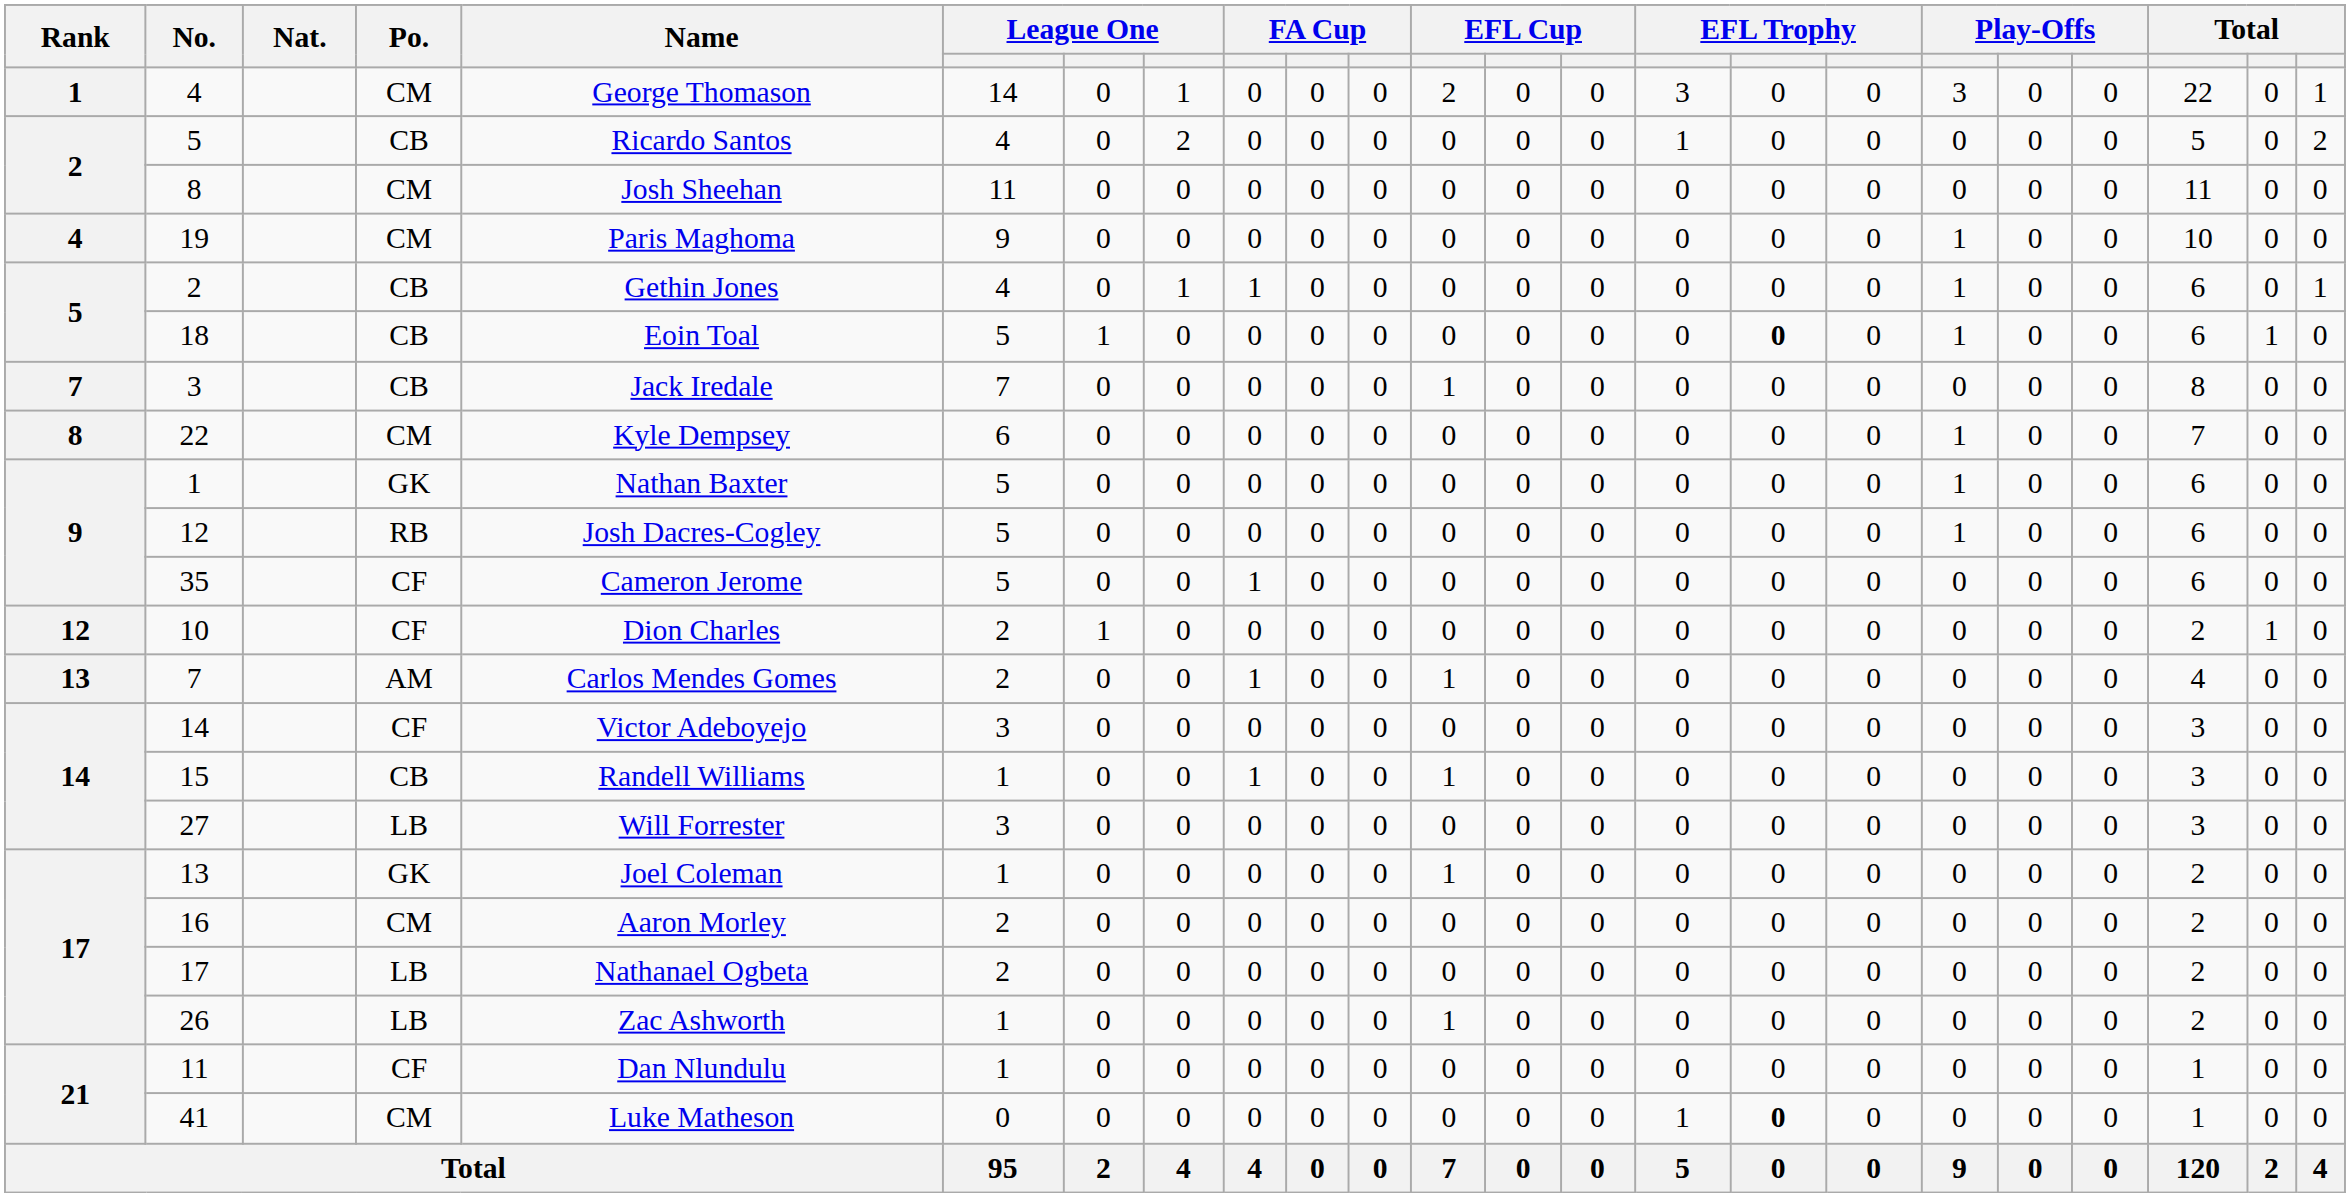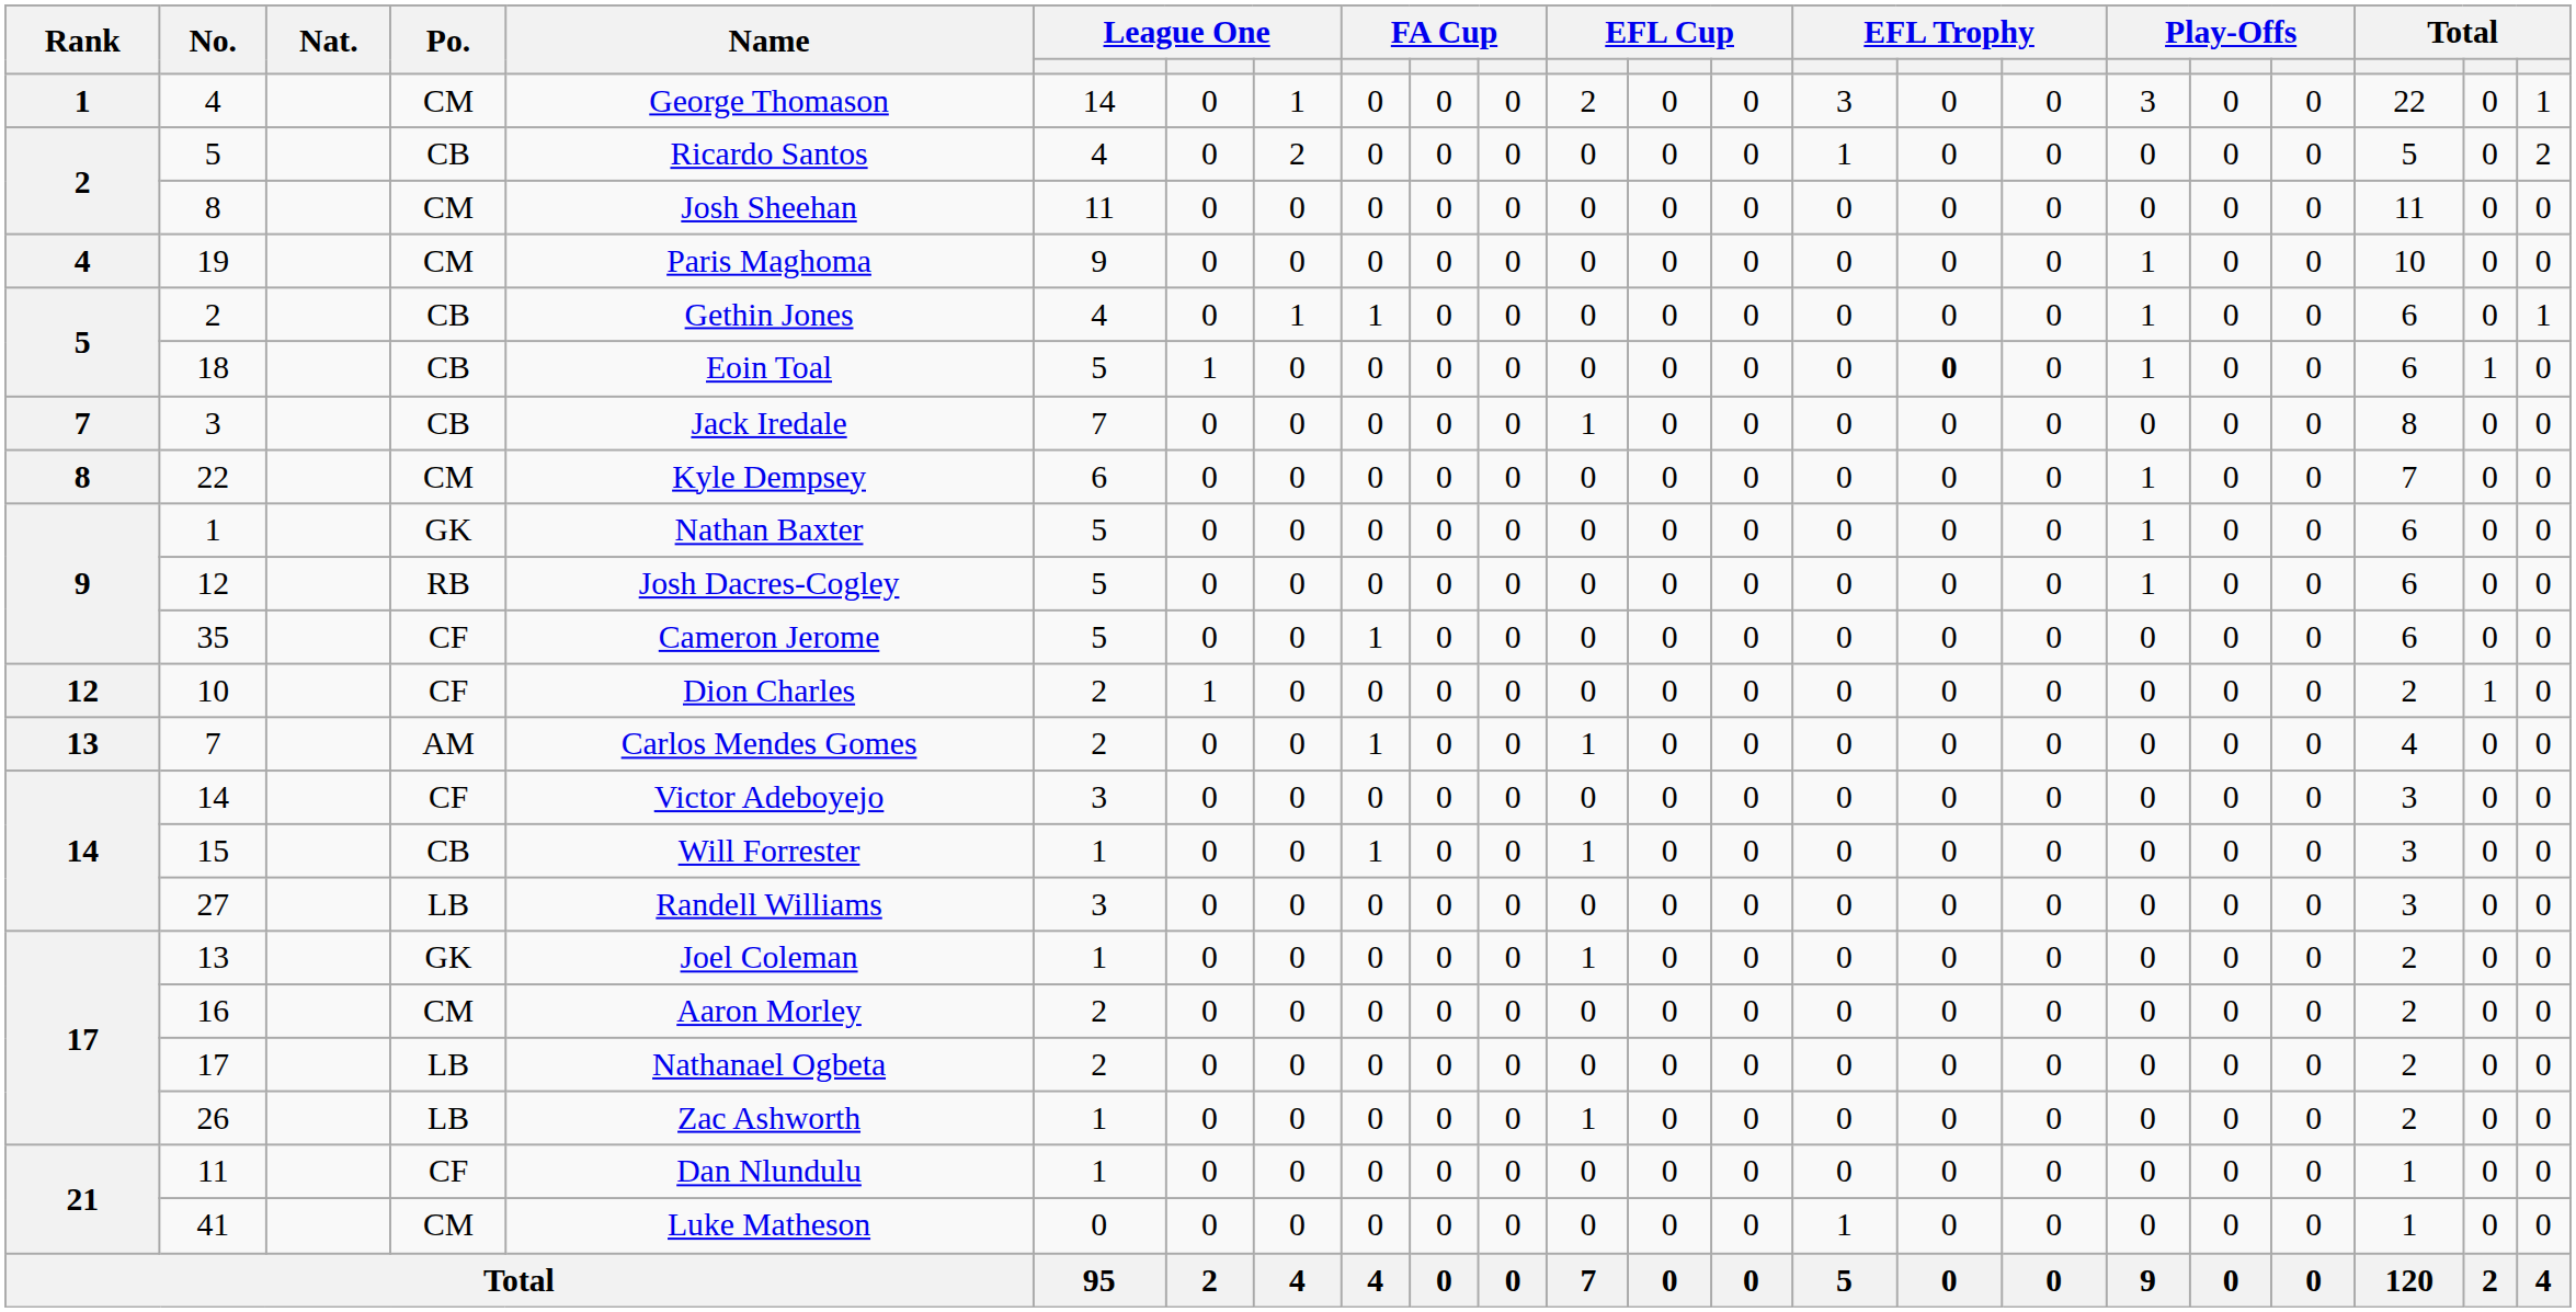15 | Name: Randell Williams -> Will Forrester
27 | Name: Will Forrester -> Randell Williams
41 | column 16: bold -> normal
